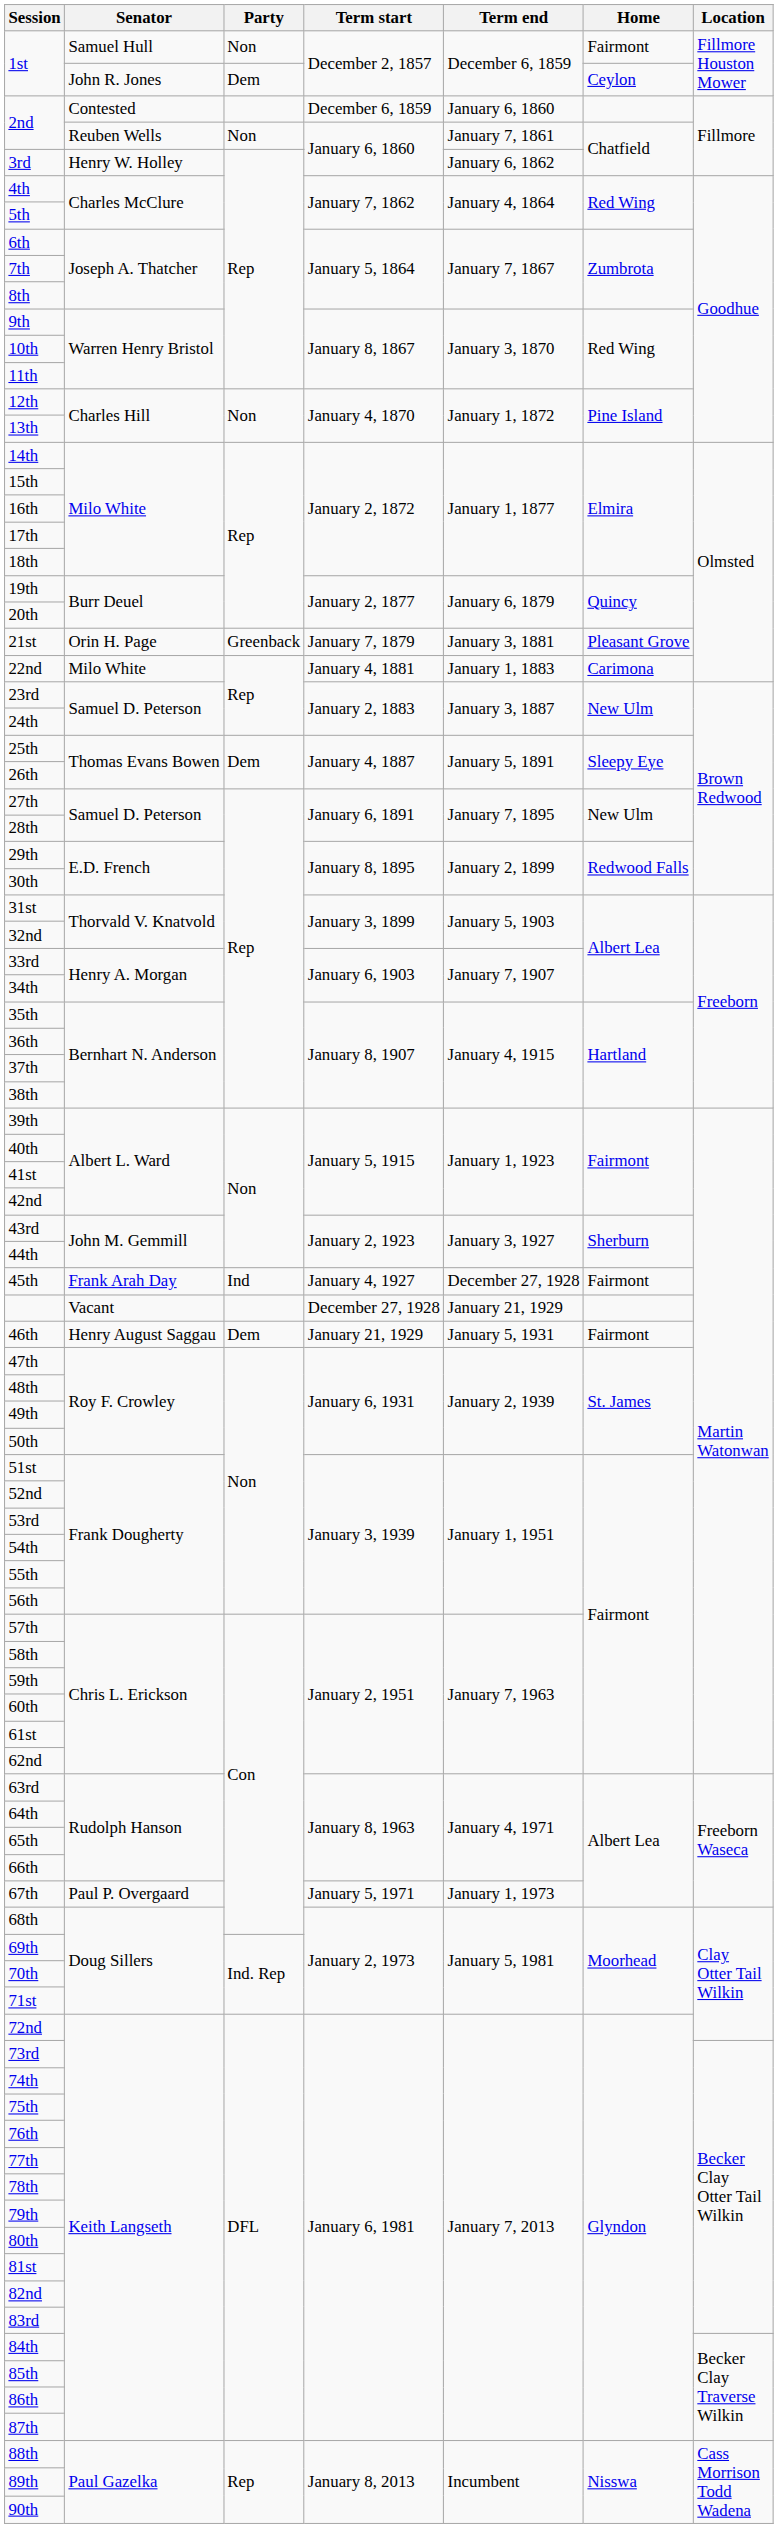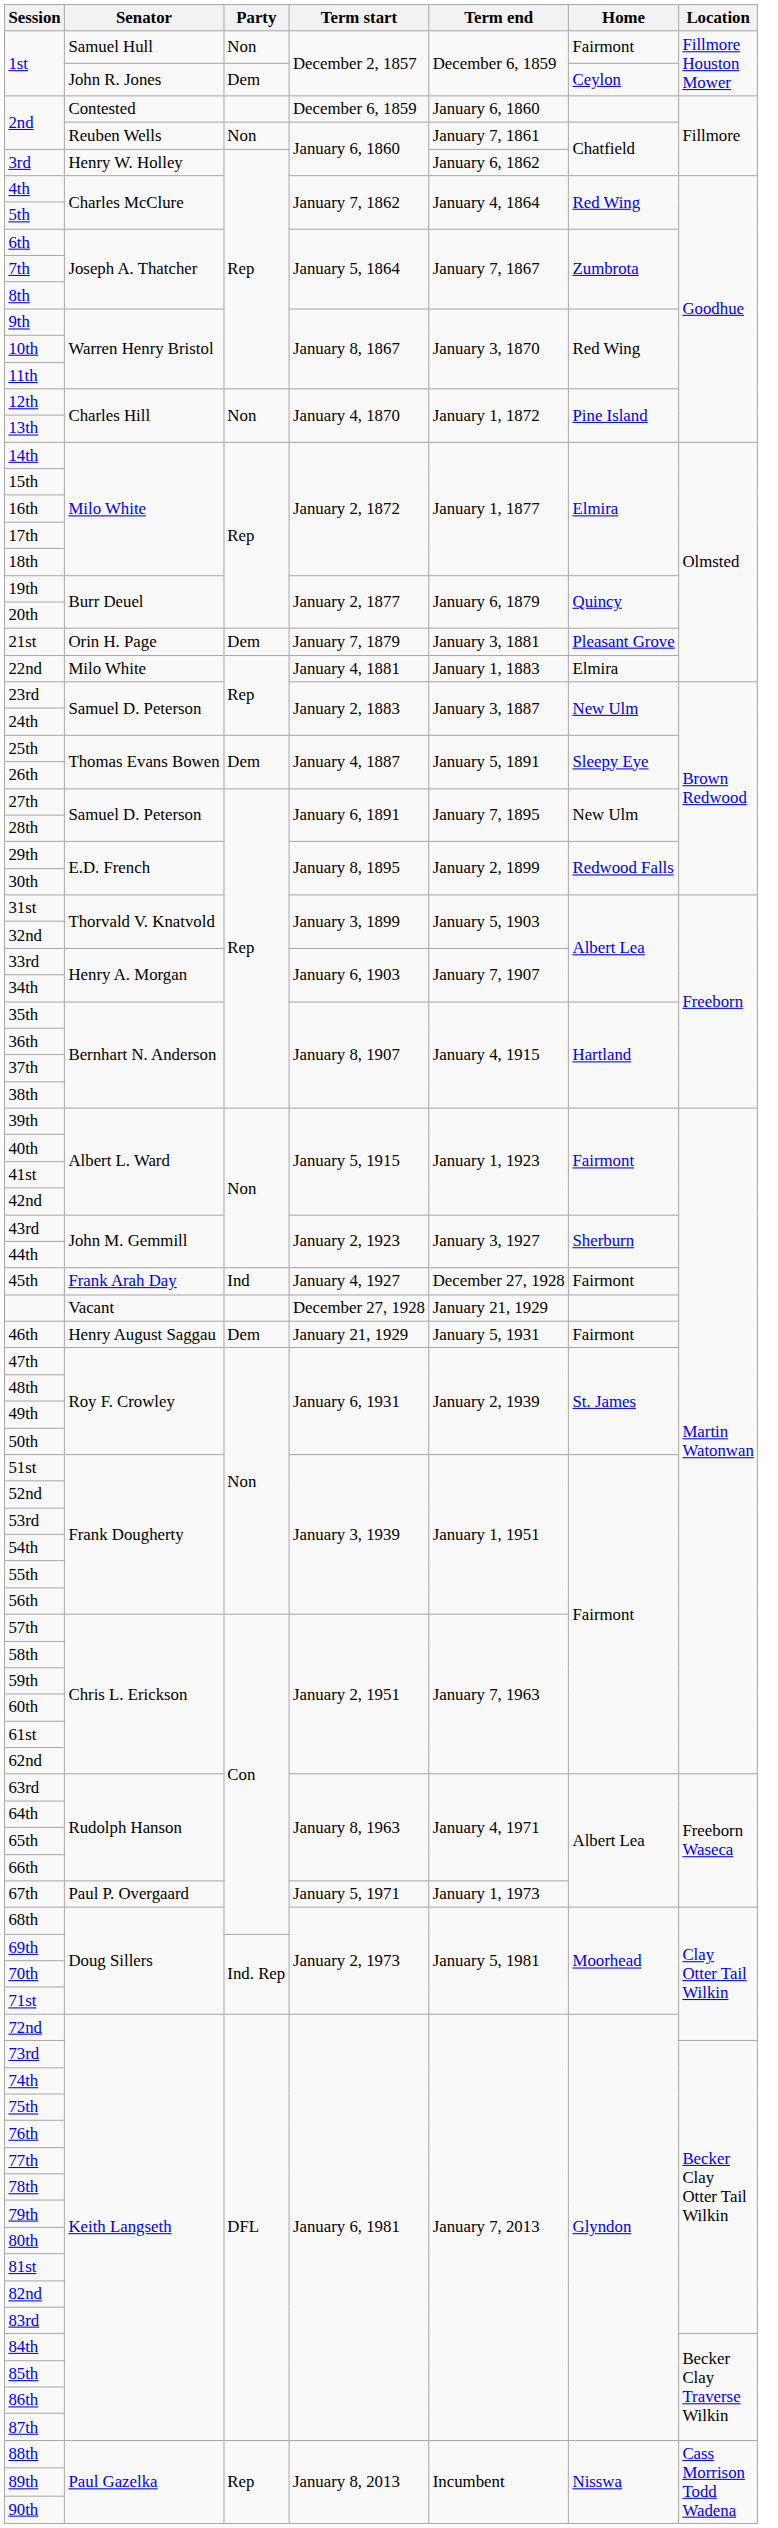21st | Party: Greenback -> Dem
22nd | Home: Carimona -> Elmira
